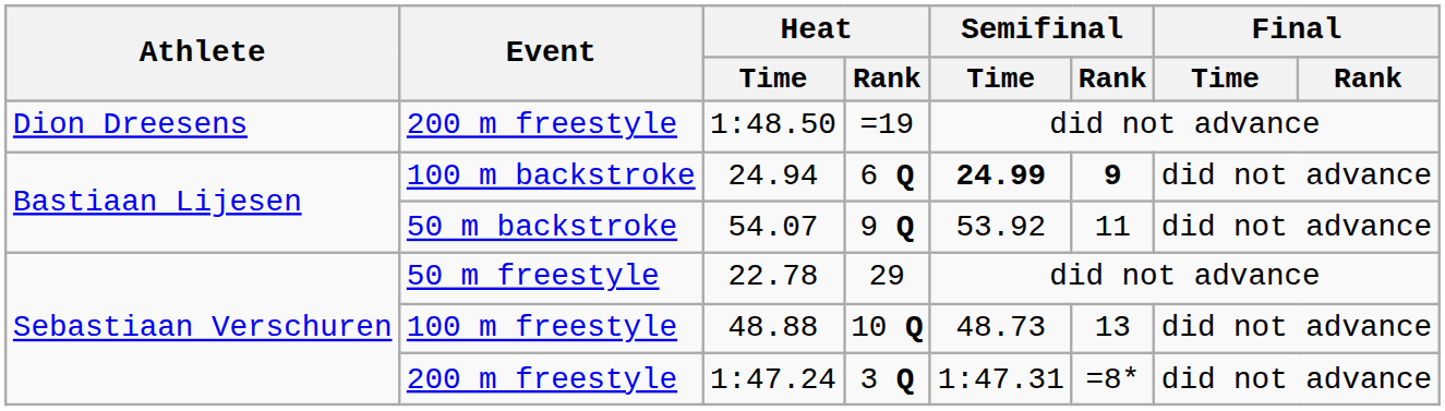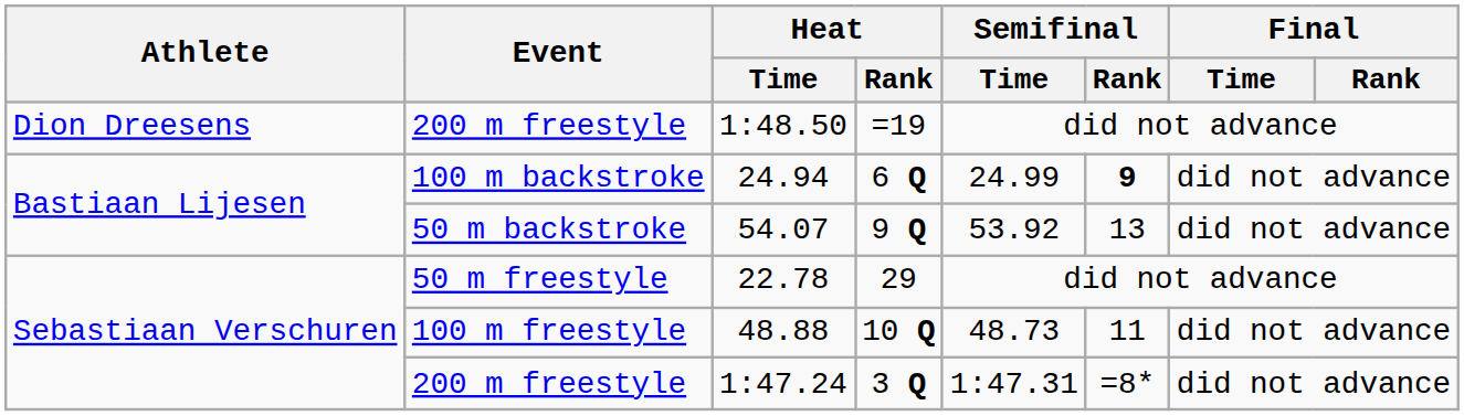24.94 | Semifinal / Time: bold -> normal
54.07 | Semifinal / Rank: 11 -> 13
48.88 | Semifinal / Rank: 13 -> 11
